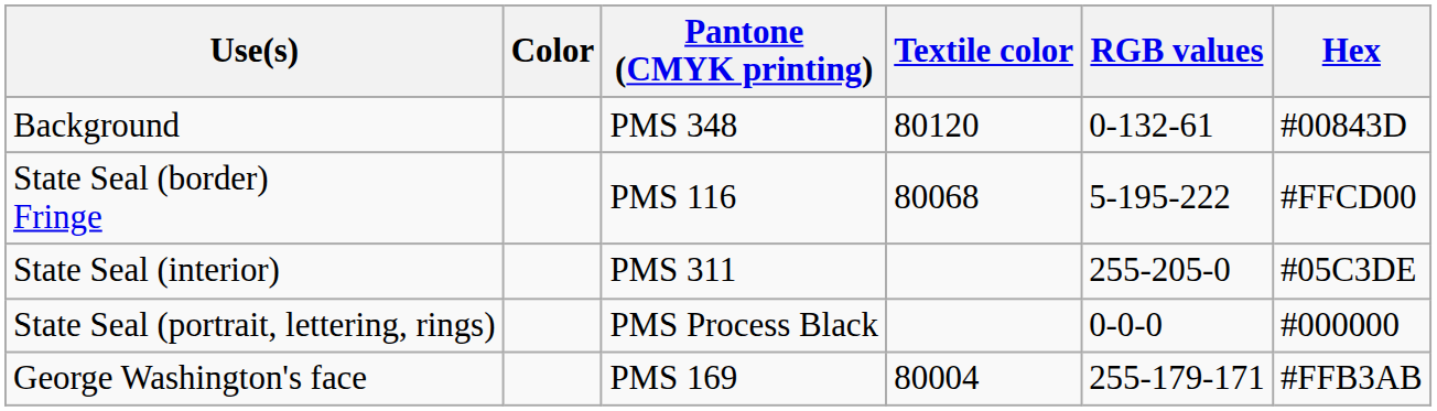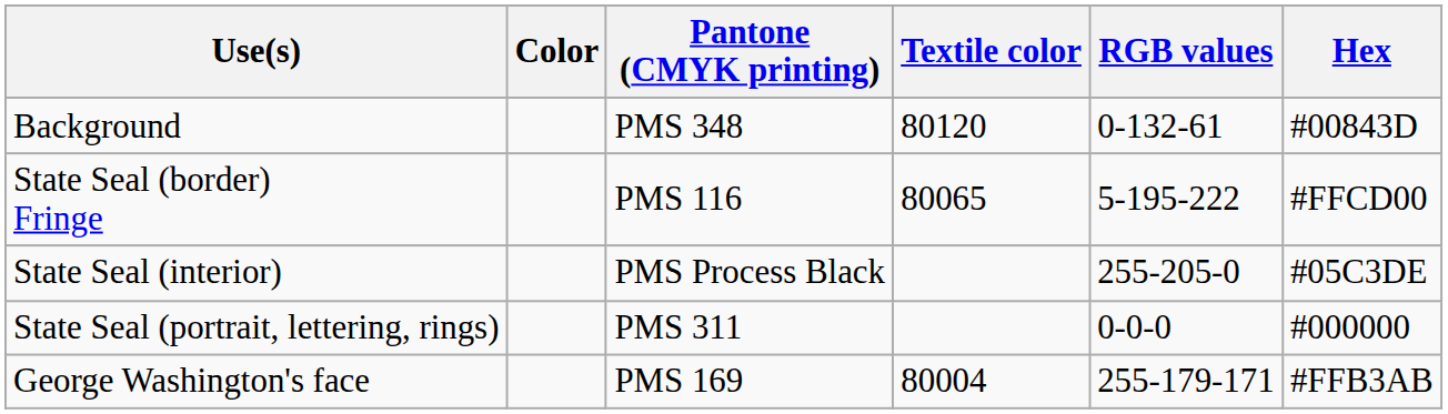State Seal (border) Fringe | Textile color: 80068 -> 80065
State Seal (interior) | Pantone (CMYK printing): PMS 311 -> PMS Process Black
State Seal (portrait, lettering, rings) | Pantone (CMYK printing): PMS Process Black -> PMS 311
